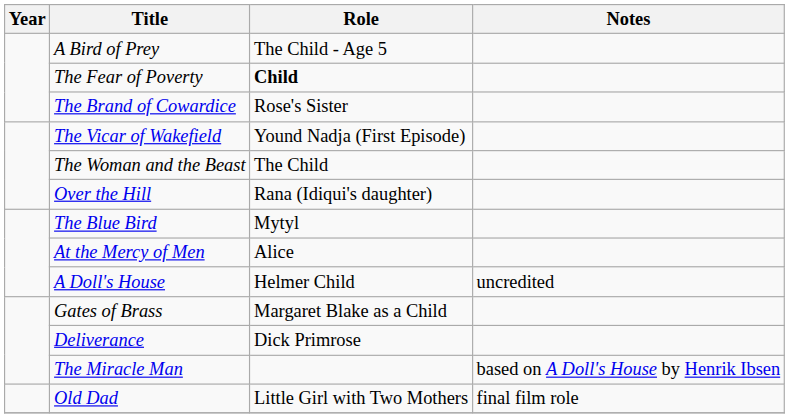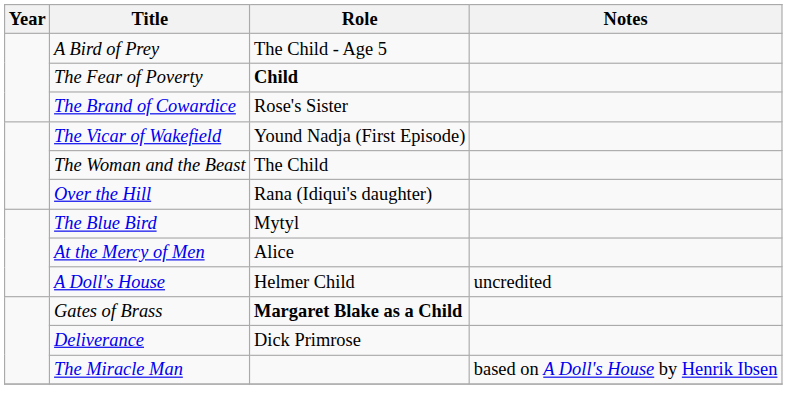Gates of Brass | Role: normal -> bold
- row: Old Dad | Little Girl with Two Mothers | final film role
